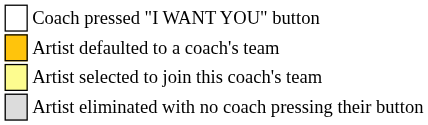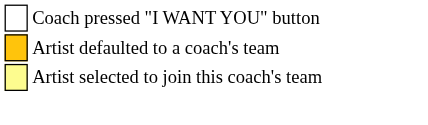- row: Artist eliminated with no coach pressing their button
